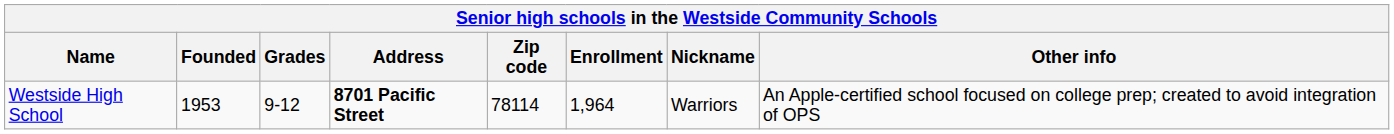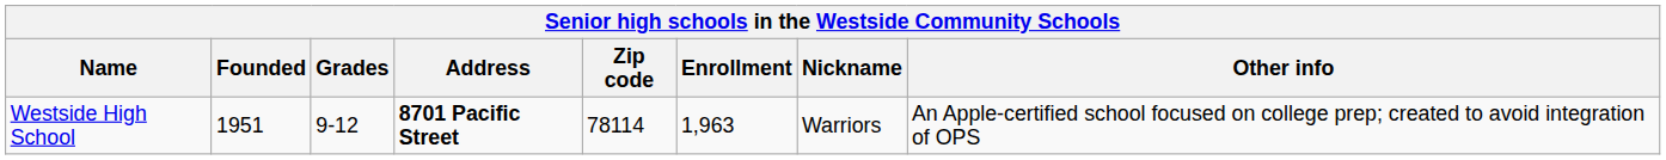Westside High School | Founded: 1953 -> 1951
Westside High School | Enrollment: 1,964 -> 1,963
